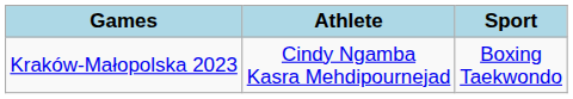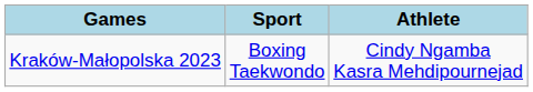columns swapped: Athlete <-> Sport
